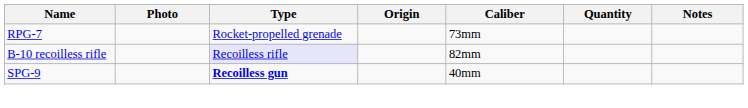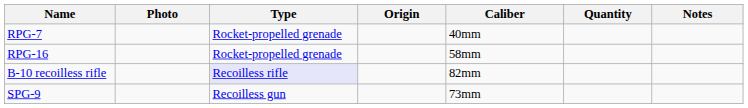RPG-7 | Caliber: 73mm -> 40mm
+ row: RPG-16 | Rocket-propelled grenade | 58mm
SPG-9 | Type: bold -> normal
SPG-9 | Caliber: 40mm -> 73mm
